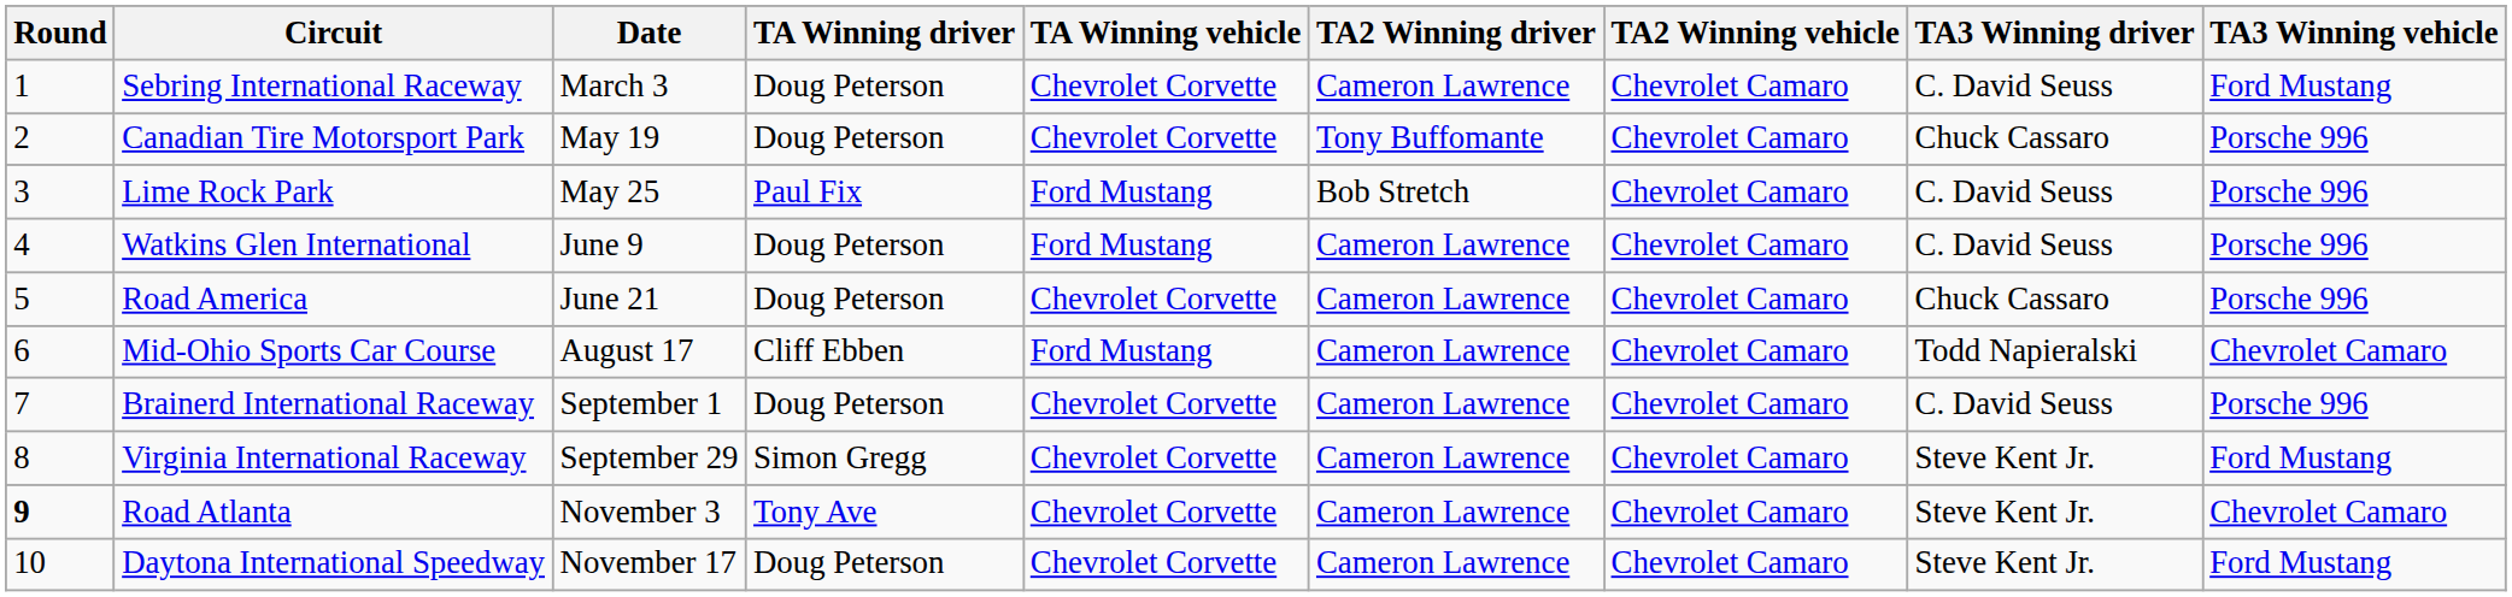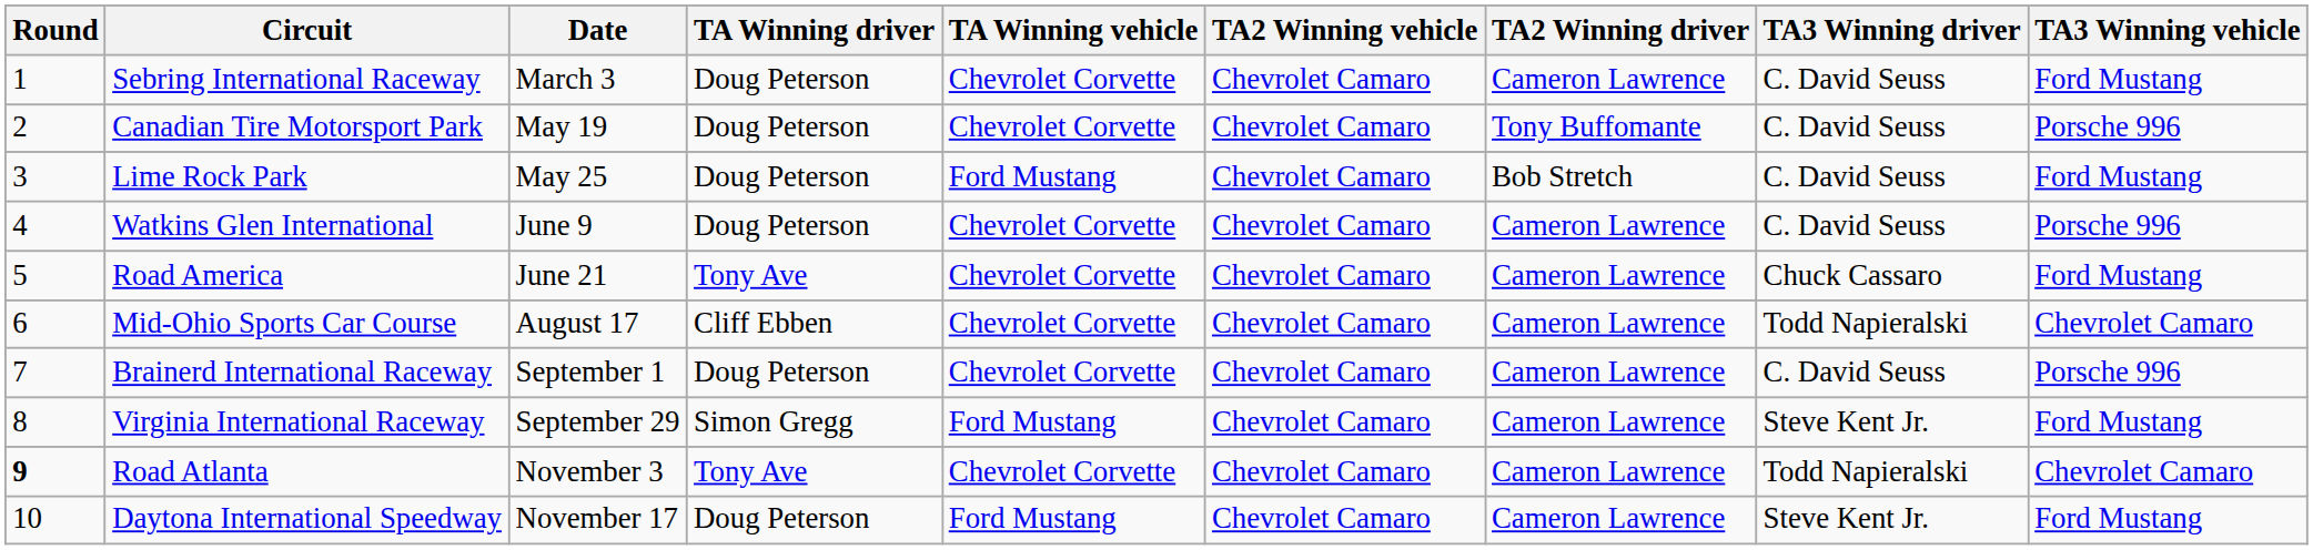columns swapped: TA2 Winning driver <-> TA2 Winning vehicle
Canadian Tire Motorsport Park | TA3 Winning driver: Chuck Cassaro -> C. David Seuss
Lime Rock Park | TA Winning driver: Paul Fix -> Doug Peterson
Lime Rock Park | TA3 Winning vehicle: Porsche 996 -> Ford Mustang
Watkins Glen International | TA Winning vehicle: Ford Mustang -> Chevrolet Corvette
Road America | TA Winning driver: Doug Peterson -> Tony Ave
Road America | TA3 Winning vehicle: Porsche 996 -> Ford Mustang
Mid-Ohio Sports Car Course | TA Winning vehicle: Ford Mustang -> Chevrolet Corvette
Virginia International Raceway | TA Winning vehicle: Chevrolet Corvette -> Ford Mustang
Road Atlanta | TA3 Winning driver: Steve Kent Jr. -> Todd Napieralski
Daytona International Speedway | TA Winning vehicle: Chevrolet Corvette -> Ford Mustang
